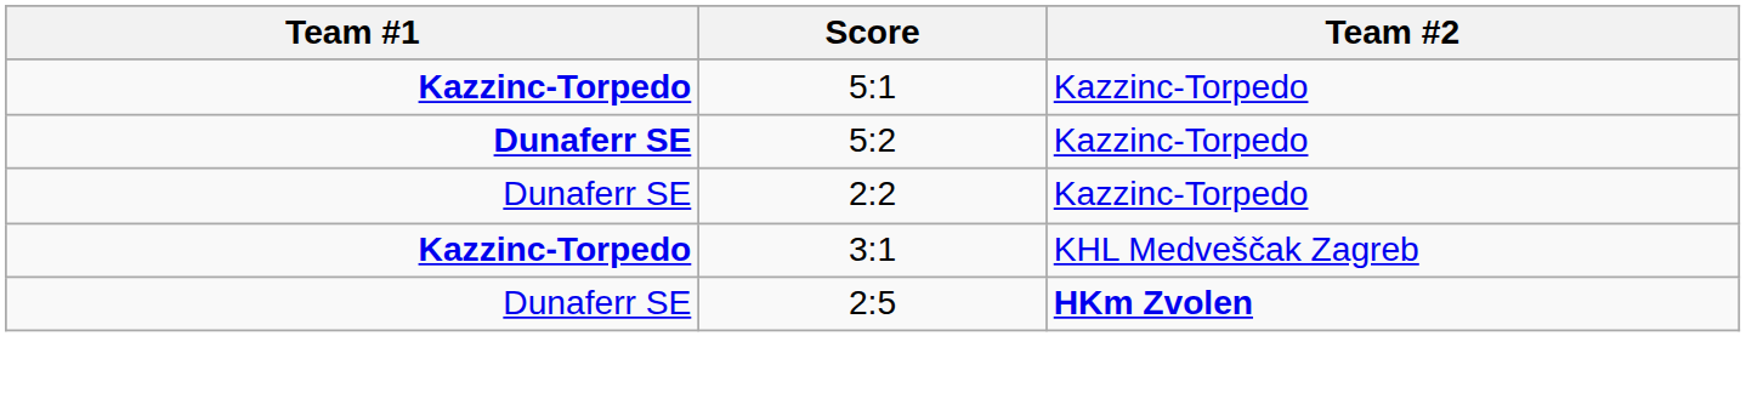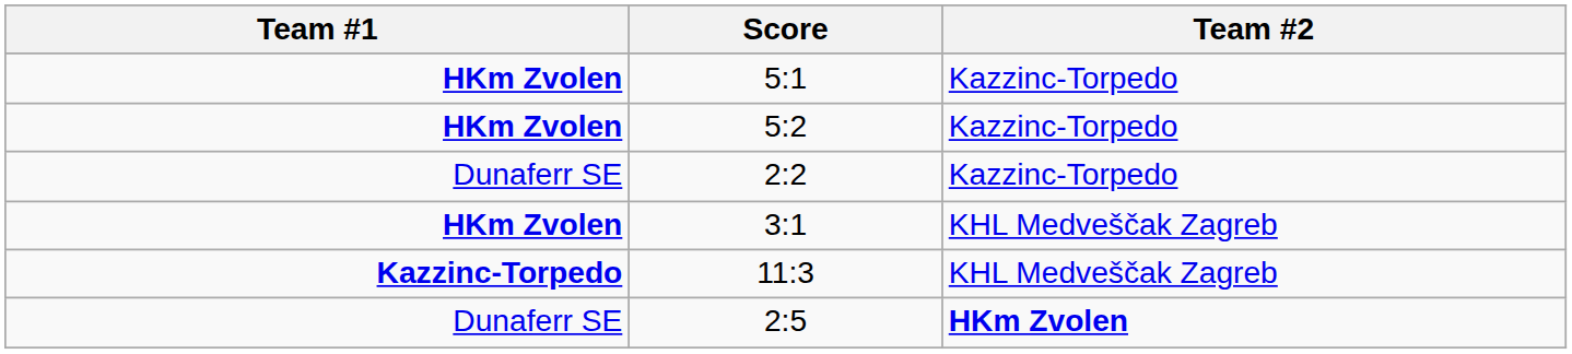5:1 | Team #1: Kazzinc-Torpedo -> HKm Zvolen
5:2 | Team #1: Dunaferr SE -> HKm Zvolen
3:1 | Team #1: Kazzinc-Torpedo -> HKm Zvolen
+ row: Kazzinc-Torpedo | 11:3 | KHL Medveščak Zagreb
